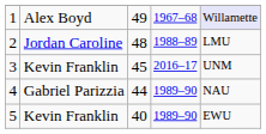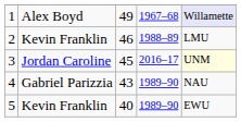2 | column 2: Jordan Caroline -> Kevin Franklin
2 | column 3: 48 -> 46
3 | column 2: Kevin Franklin -> Jordan Caroline
3 | column 5: no background -> lightyellow background
4 | column 3: 44 -> 43
